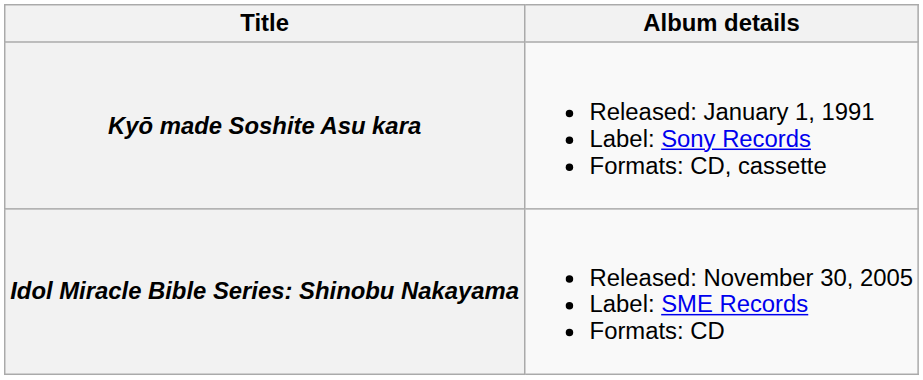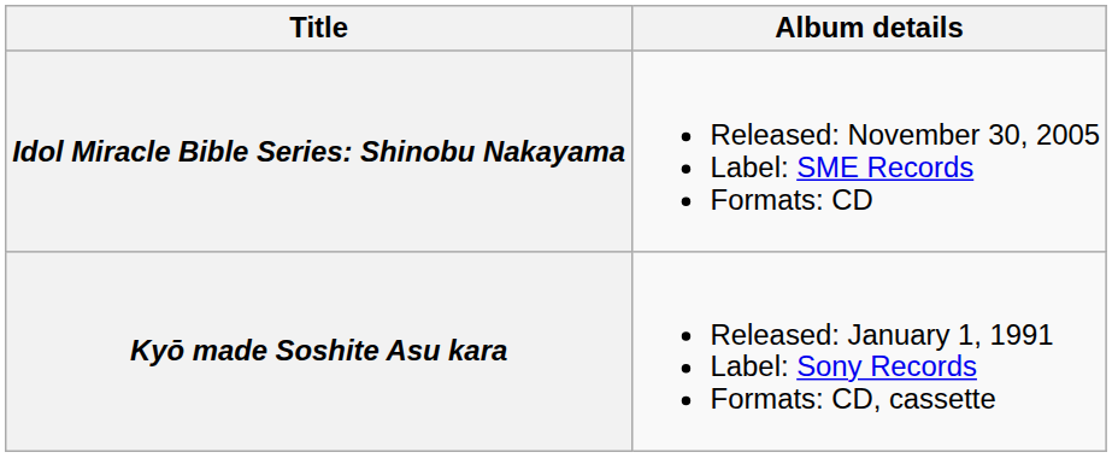rows swapped: Kyō made Soshite Asu kara <-> Idol Miracle Bible Series: Shinobu Nakayama
